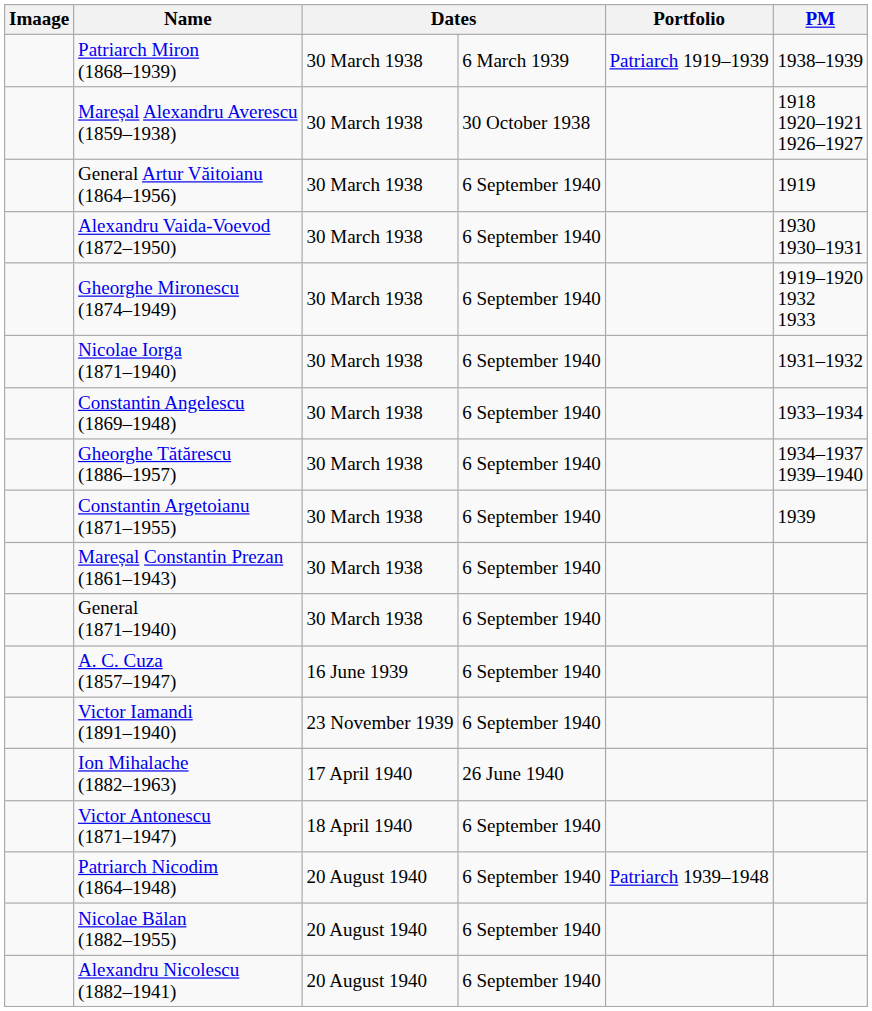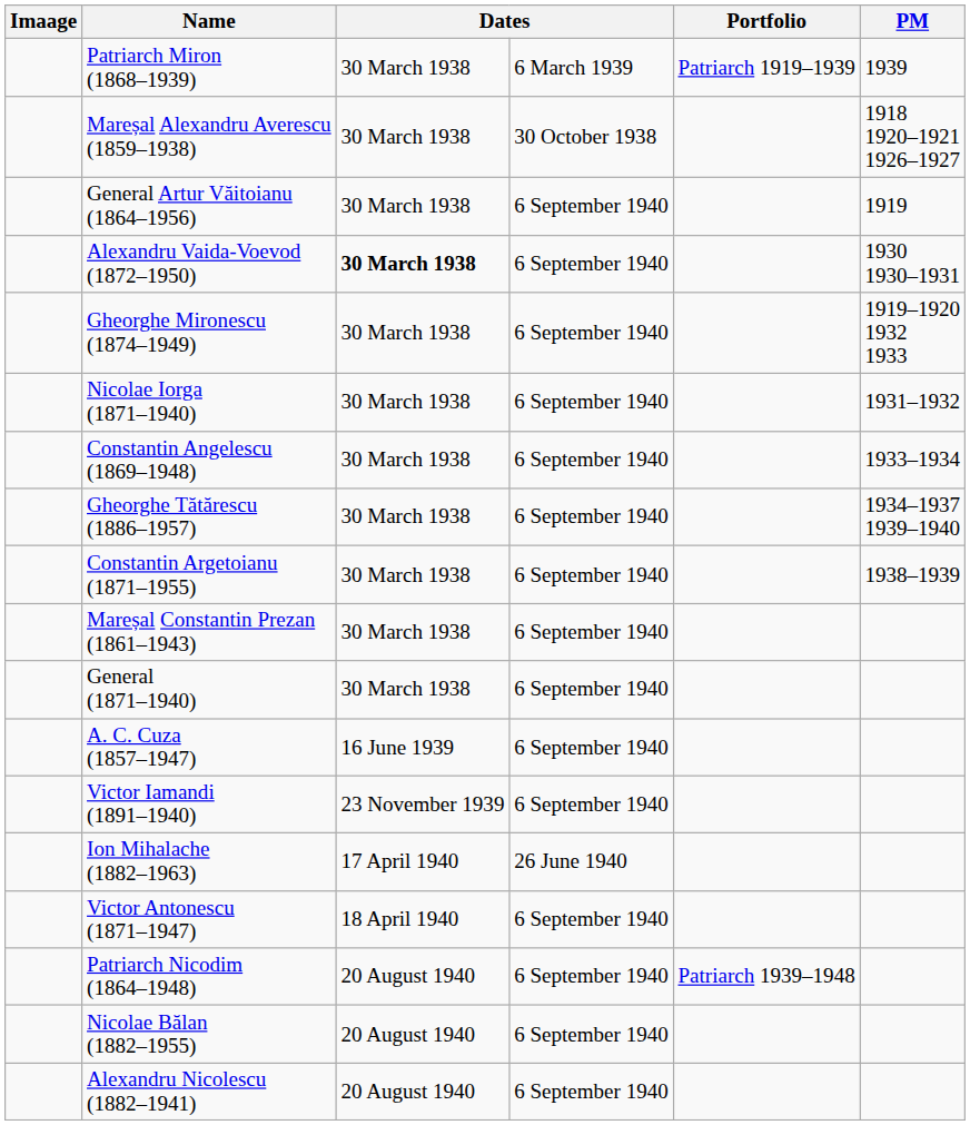Patriarch Miron (1868–1939) | PM: 1938–1939 -> 1939
Alexandru Vaida-Voevod (1872–1950) | column 3: normal -> bold
Constantin Argetoianu (1871–1955) | PM: 1939 -> 1938–1939
